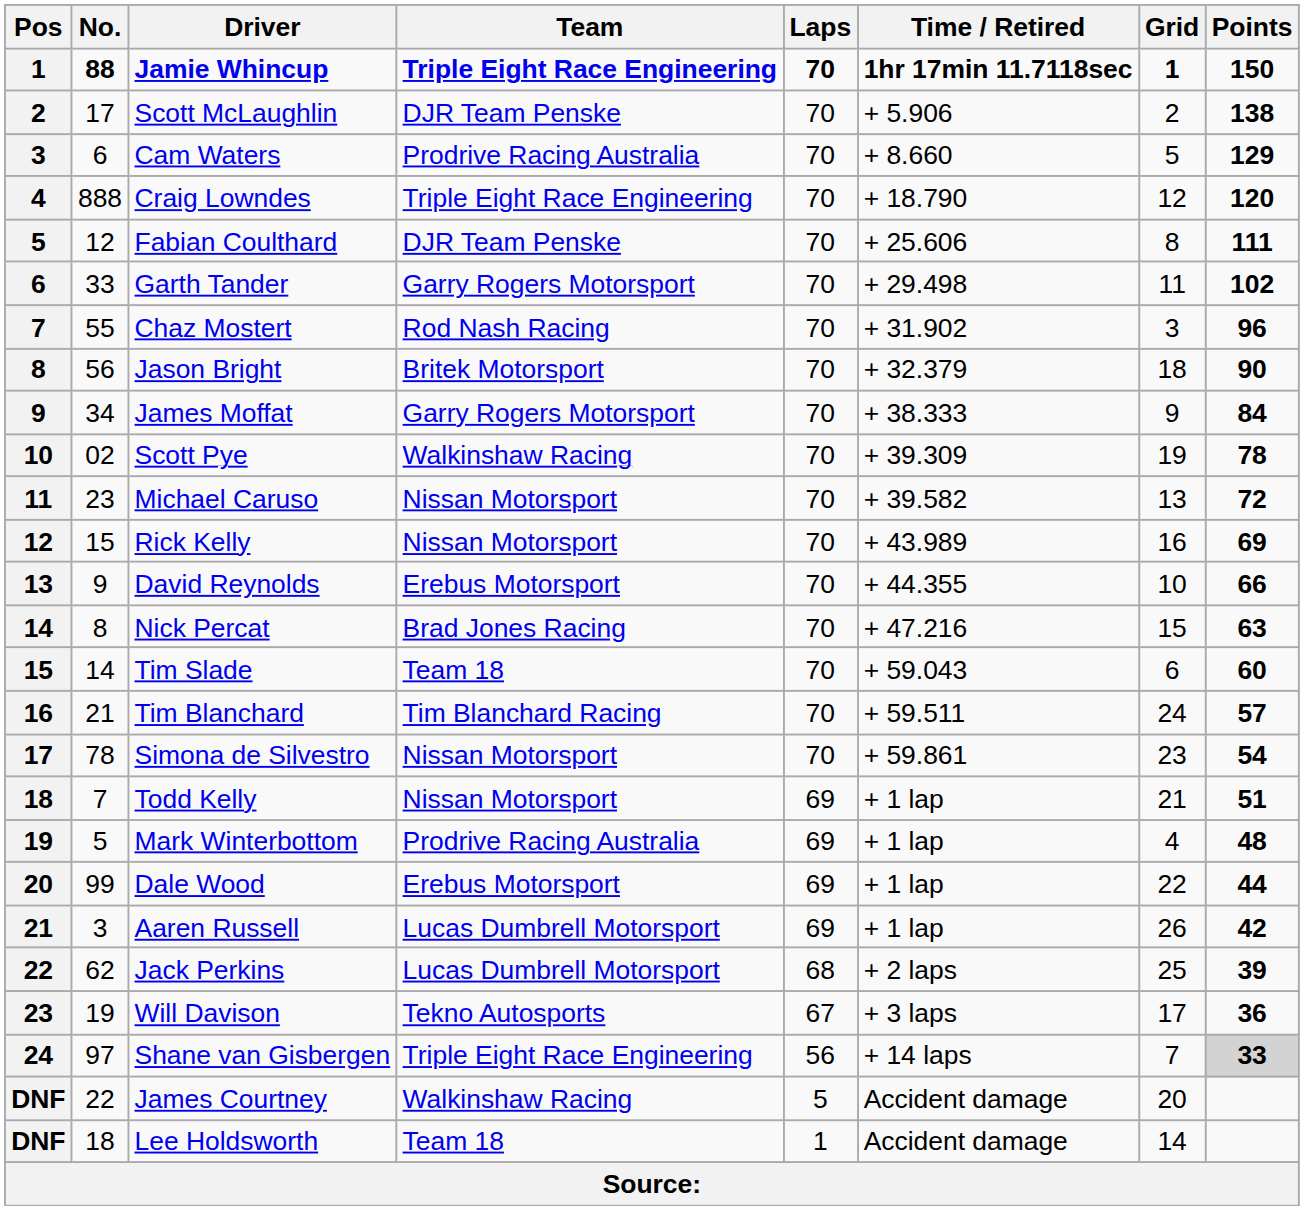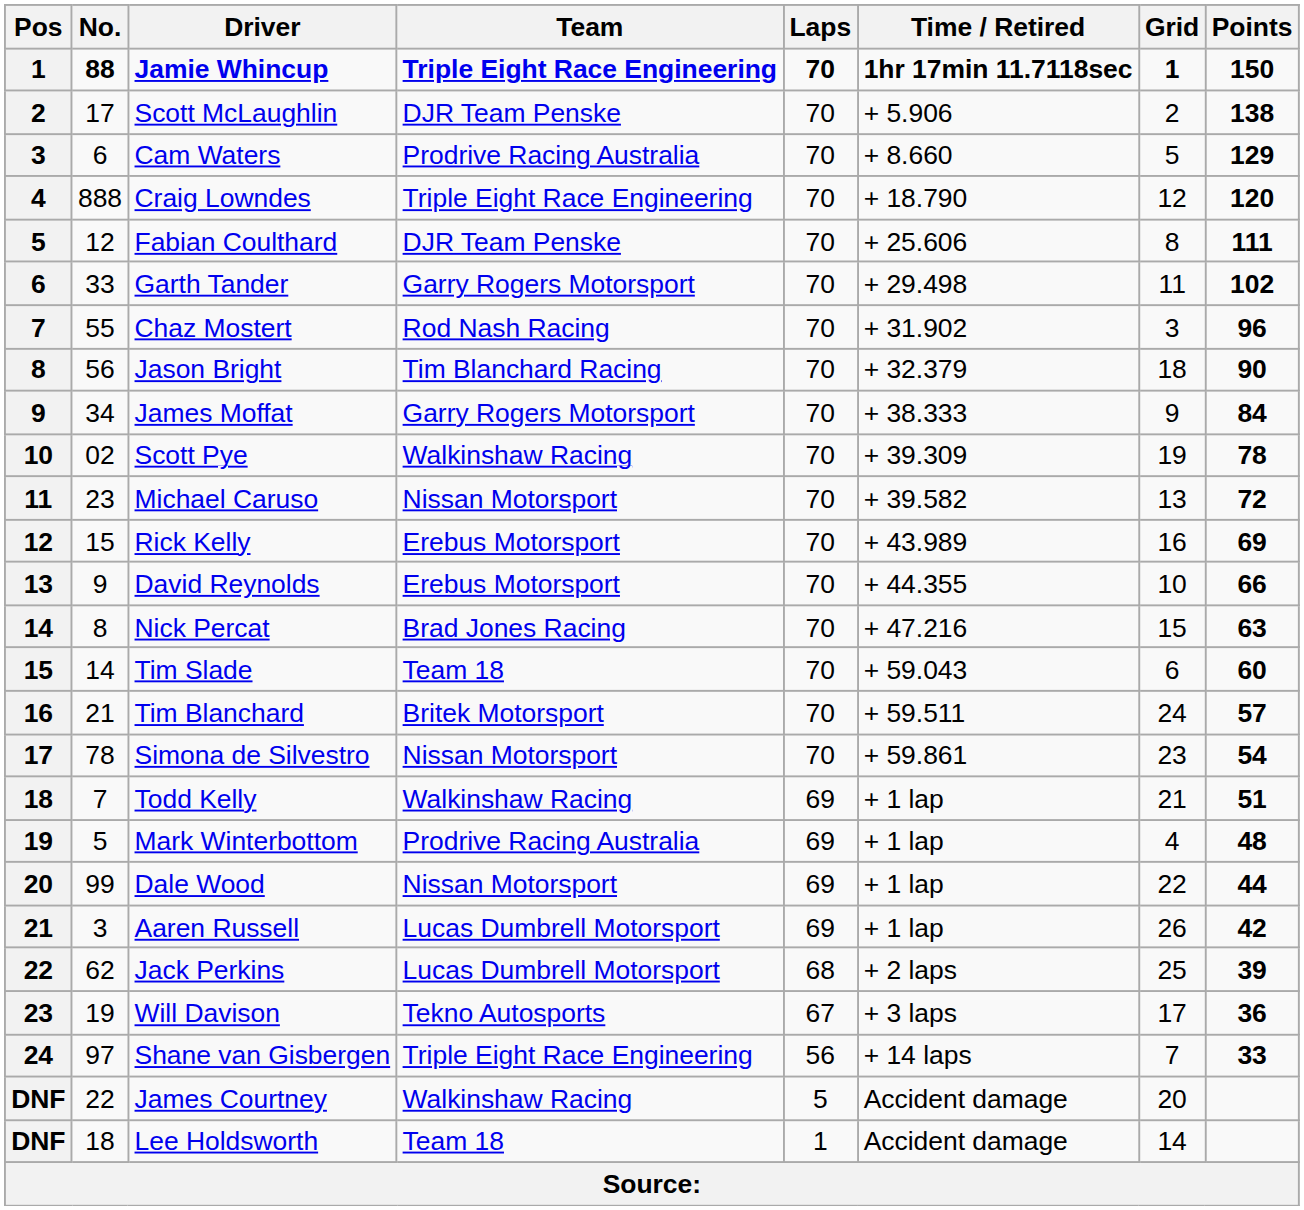Jason Bright | Team: Britek Motorsport -> Tim Blanchard Racing
Rick Kelly | Team: Nissan Motorsport -> Erebus Motorsport
Tim Blanchard | Team: Tim Blanchard Racing -> Britek Motorsport
Todd Kelly | Team: Nissan Motorsport -> Walkinshaw Racing
Dale Wood | Team: Erebus Motorsport -> Nissan Motorsport
Shane van Gisbergen | Points: lightgrey background -> no background
